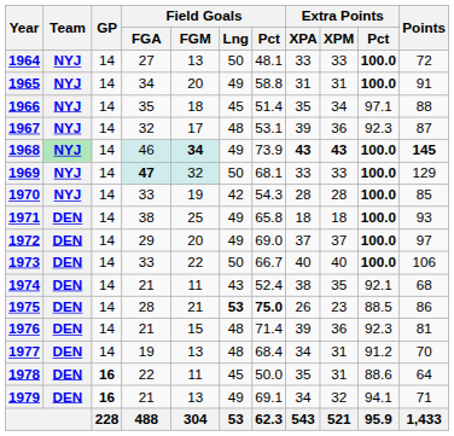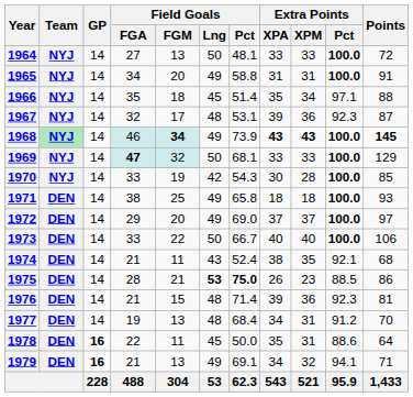1970 | Extra Points / XPA: 28 -> 30
